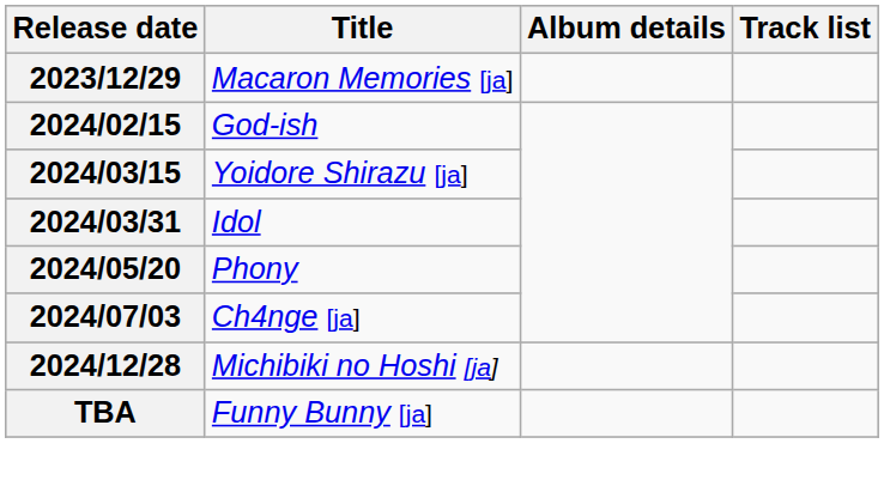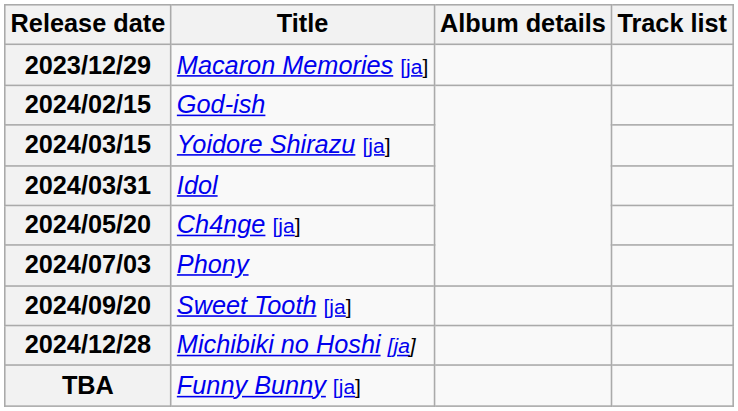2024/05/20 | Title: Phony -> Ch4nge [ja]
2024/07/03 | Title: Ch4nge [ja] -> Phony
+ row: 2024/09/20 | Sweet Tooth [ja]
